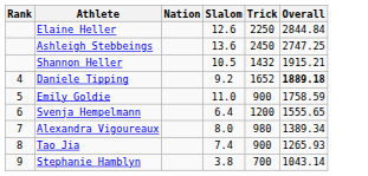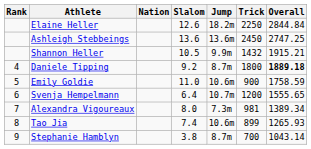+ column: Jump | 18.2m | 13.6m | 9.9m | 8.7m | 10.6m | 10.7m | 7.3m | 10.6m | 8.7m
Daniele Tipping | Trick: 1652 -> 1800
Alexandra Vigoureaux | Trick: 980 -> 981
Tao Jia | Trick: 900 -> 899
